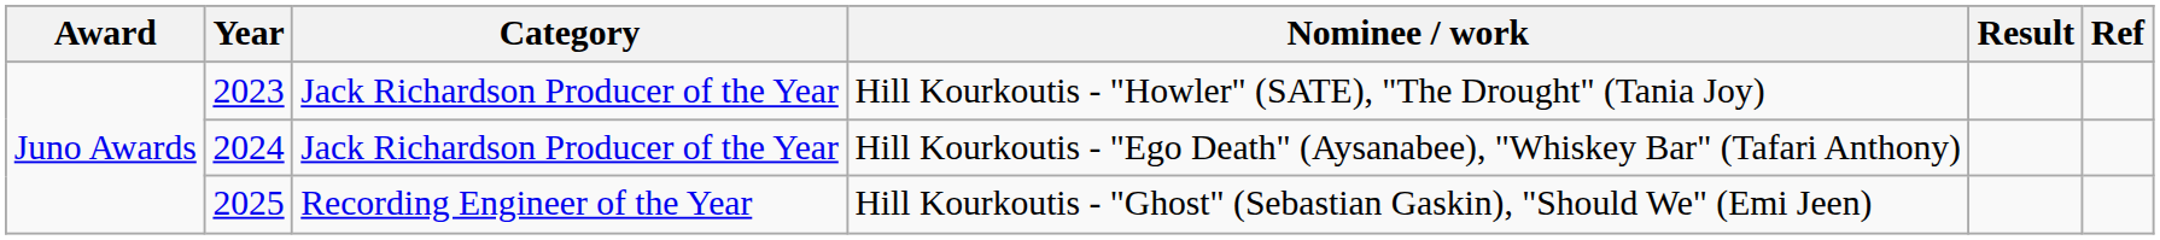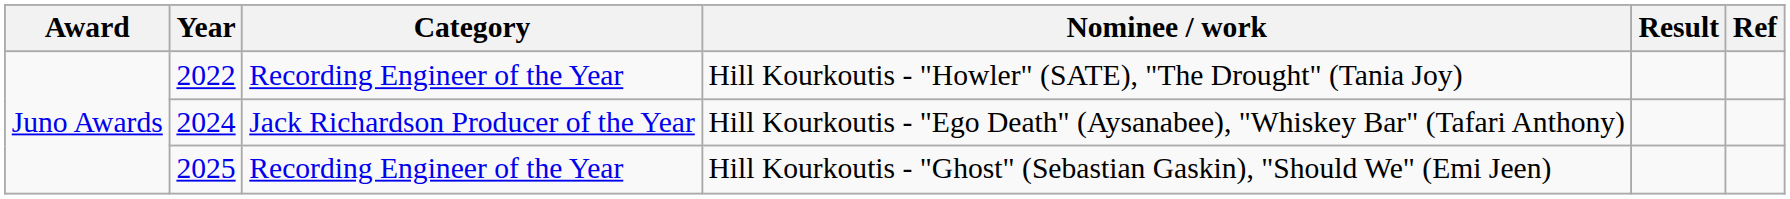Hill Kourkoutis - "Howler" (SATE), "The Drought" (Tania Joy) | Year: 2023 -> 2022
Hill Kourkoutis - "Howler" (SATE), "The Drought" (Tania Joy) | Category: Jack Richardson Producer of the Year -> Recording Engineer of the Year
